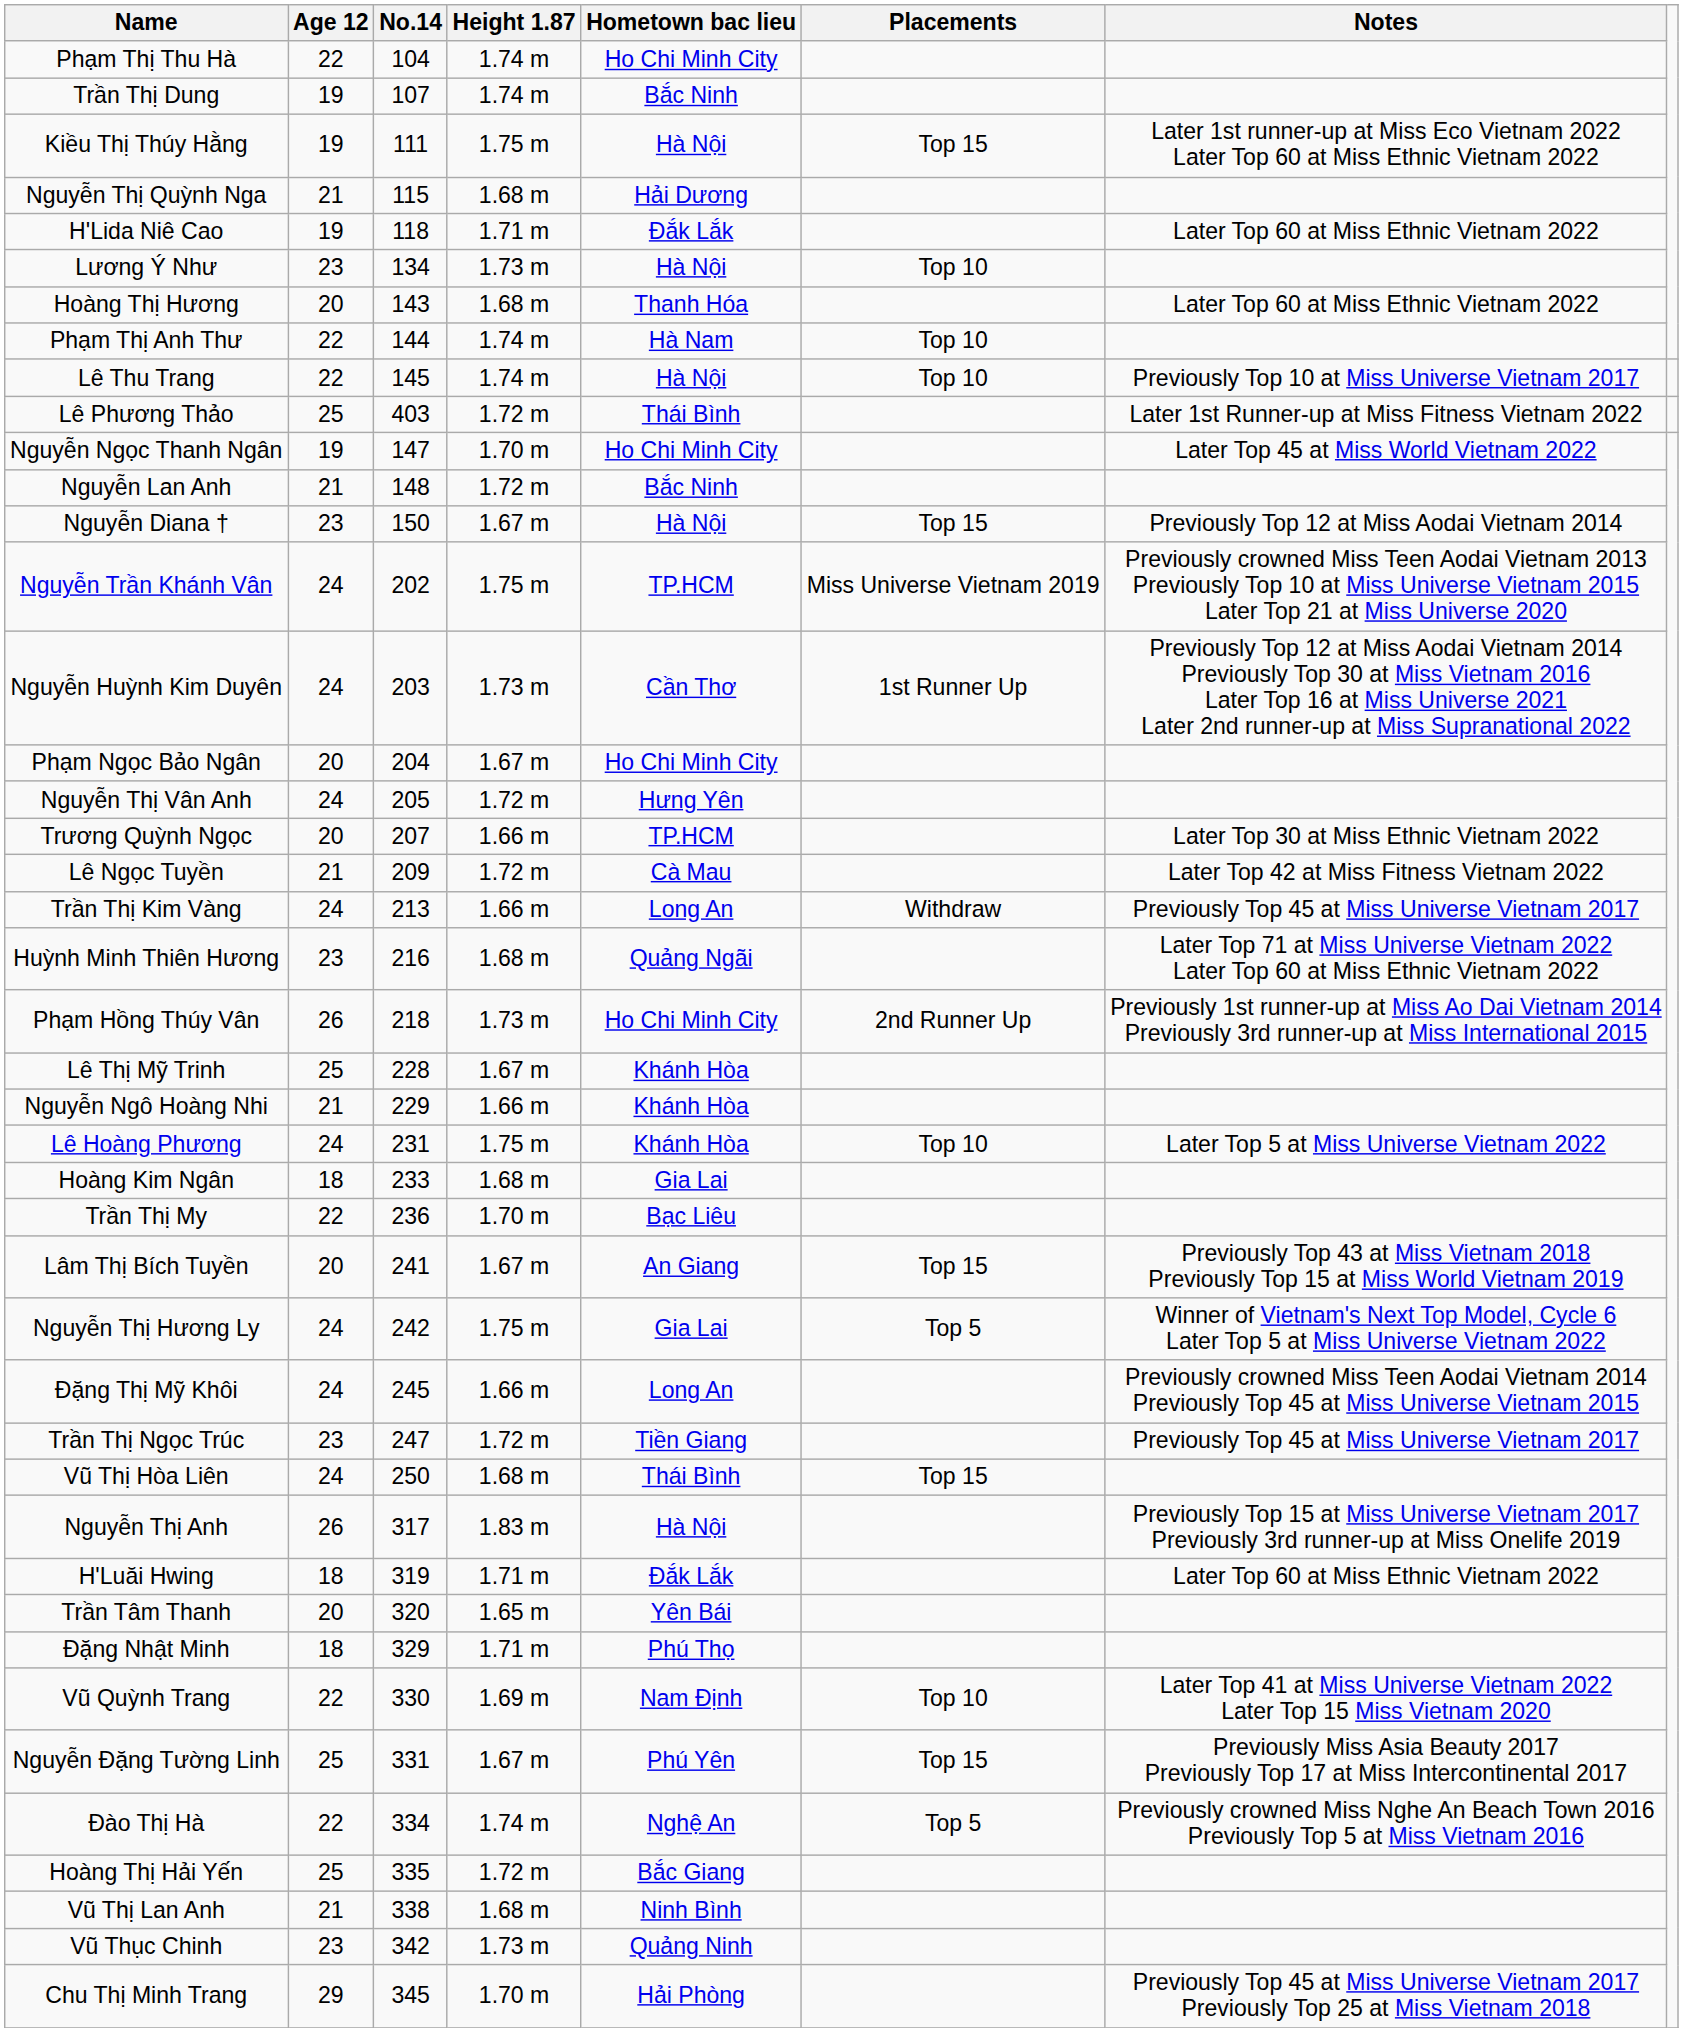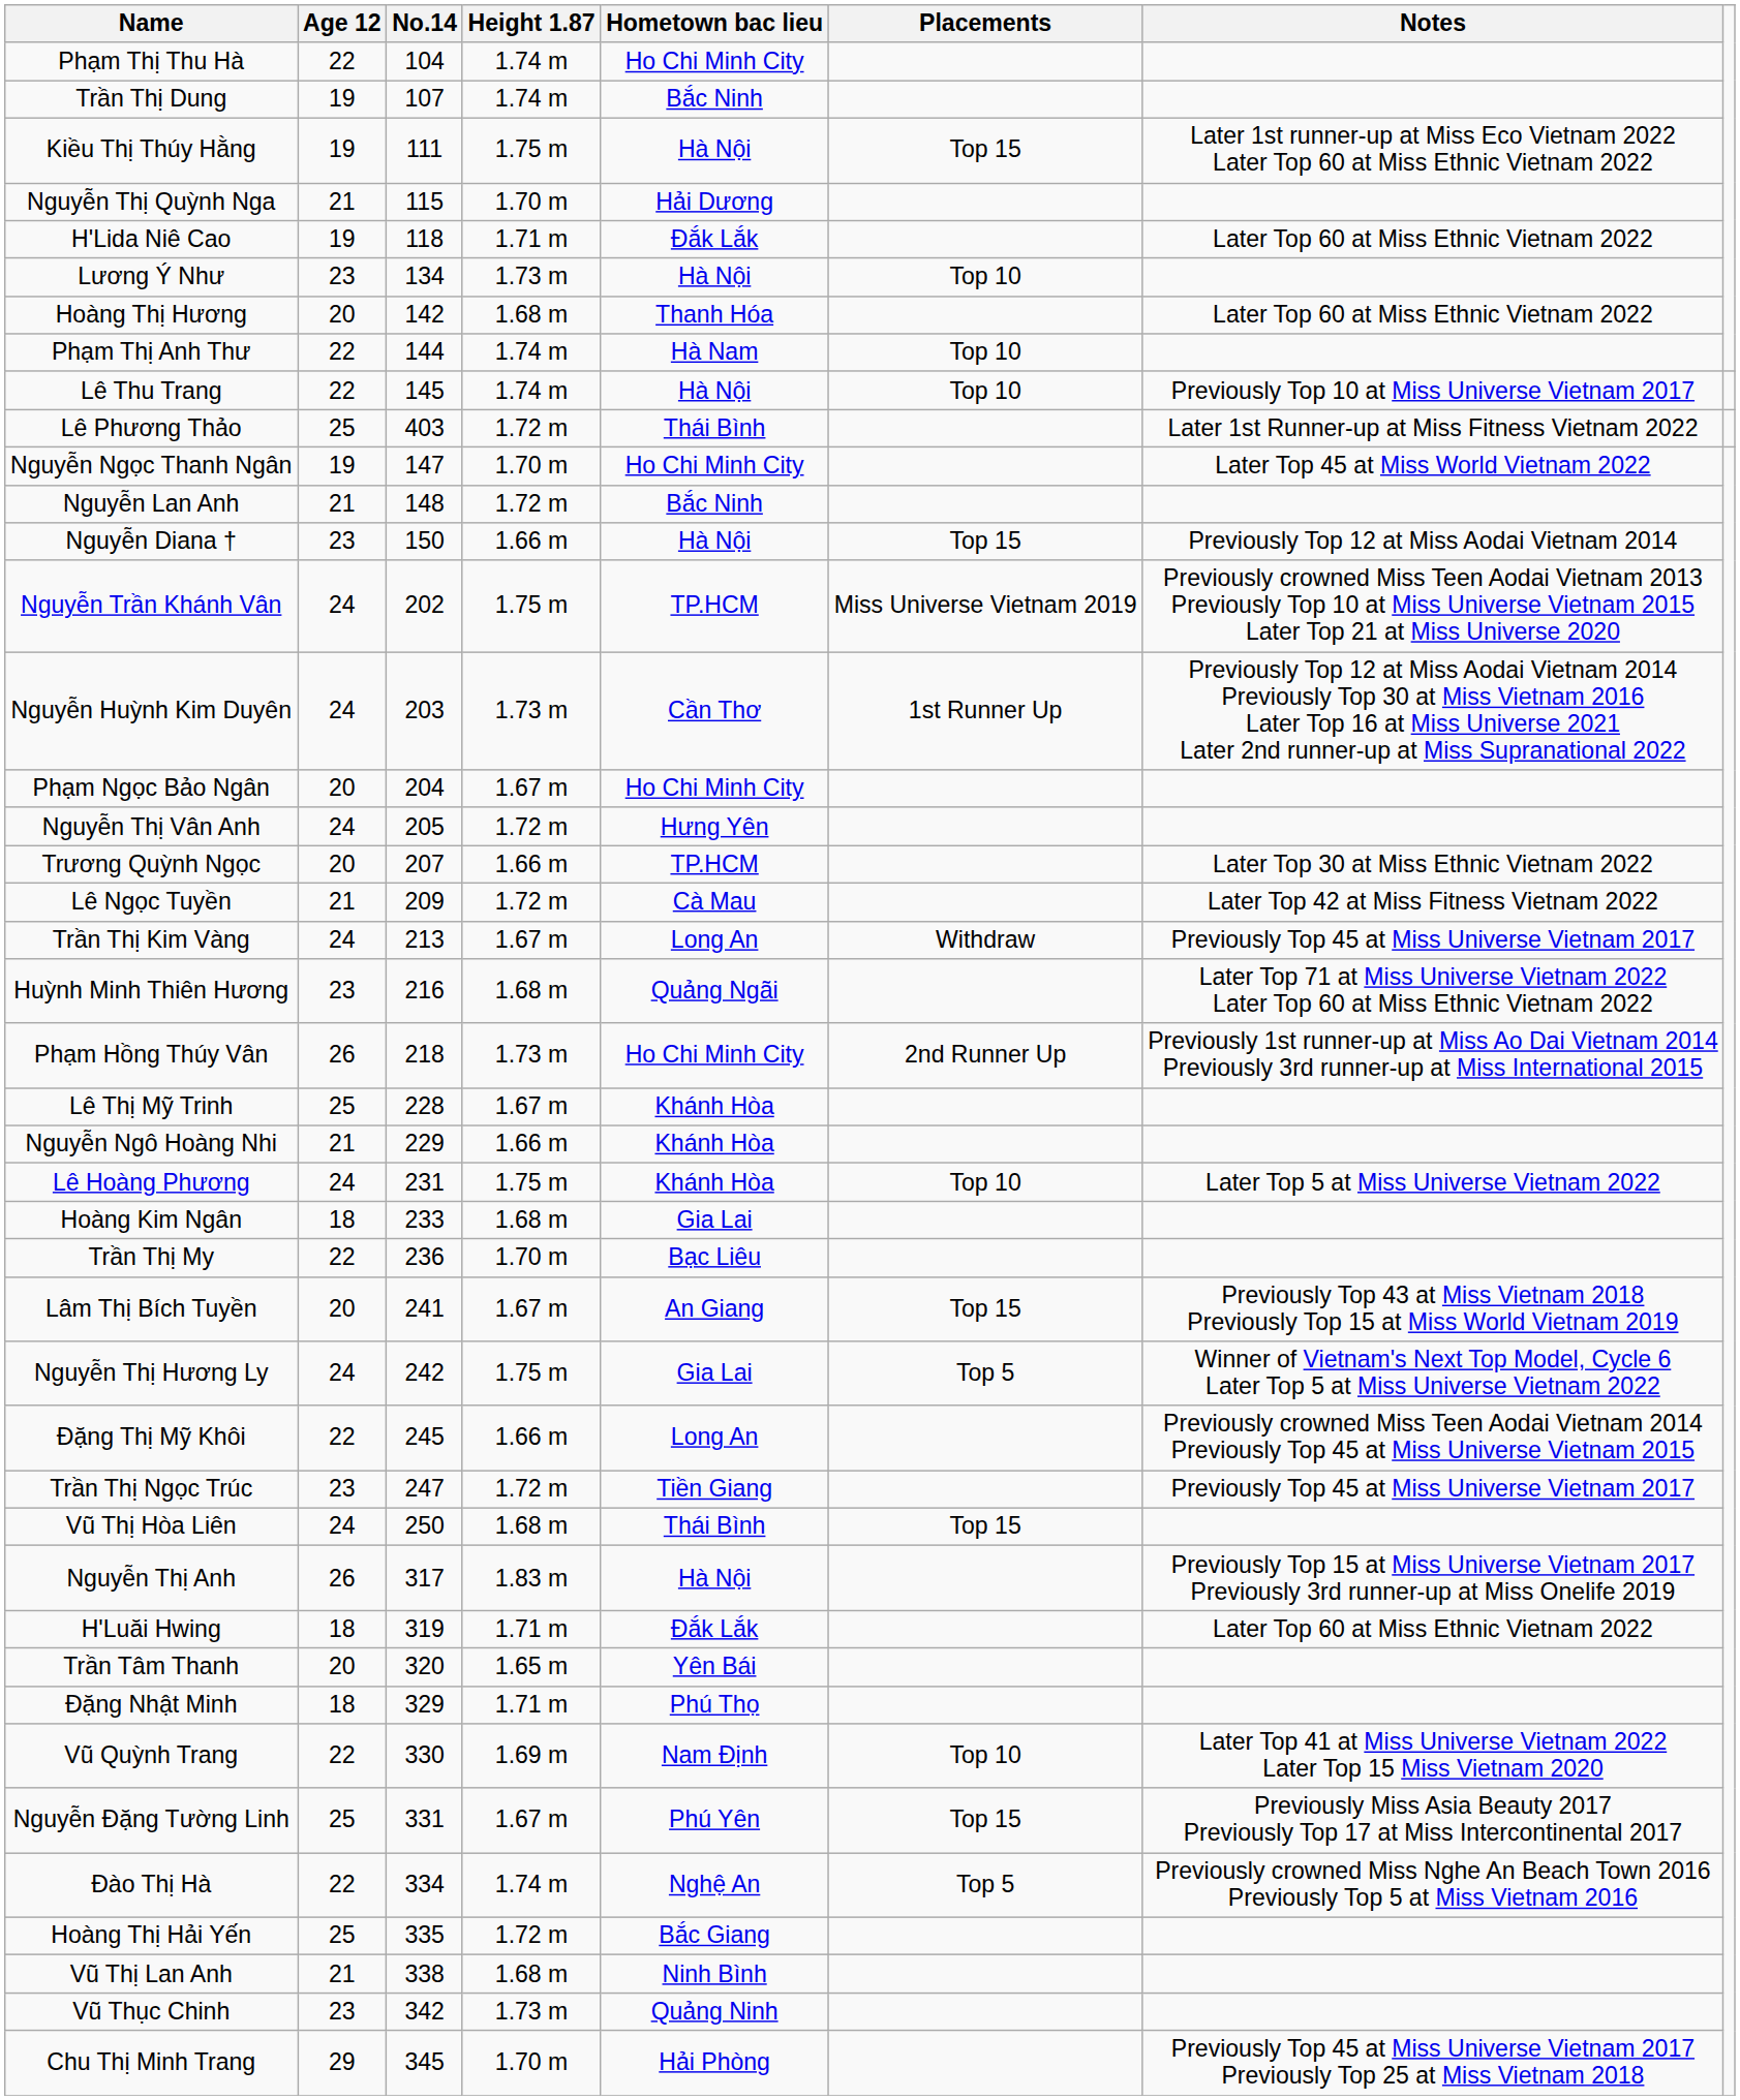Nguyễn Thị Quỳnh Nga | Height 1.87: 1.68 m -> 1.70 m
Hoàng Thị Hương | No.14: 143 -> 142
Nguyễn Diana † | Height 1.87: 1.67 m -> 1.66 m
Trần Thị Kim Vàng | Height 1.87: 1.66 m -> 1.67 m
Đặng Thị Mỹ Khôi | Age 12: 24 -> 22
